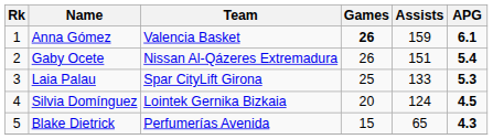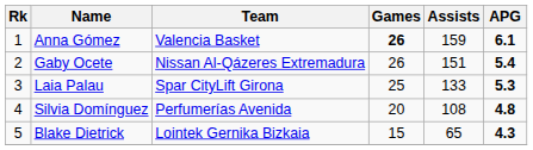Silvia Domínguez | Team: Lointek Gernika Bizkaia -> Perfumerías Avenida
Silvia Domínguez | Assists: 124 -> 108
Silvia Domínguez | APG: 4.5 -> 4.8
Blake Dietrick | Team: Perfumerías Avenida -> Lointek Gernika Bizkaia
